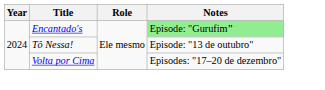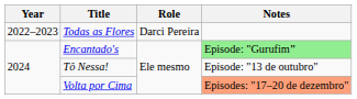+ row: 2022–2023 | Todas as Flores | Darci Pereira
Volta por Cima | Notes: no background -> lightsalmon background
